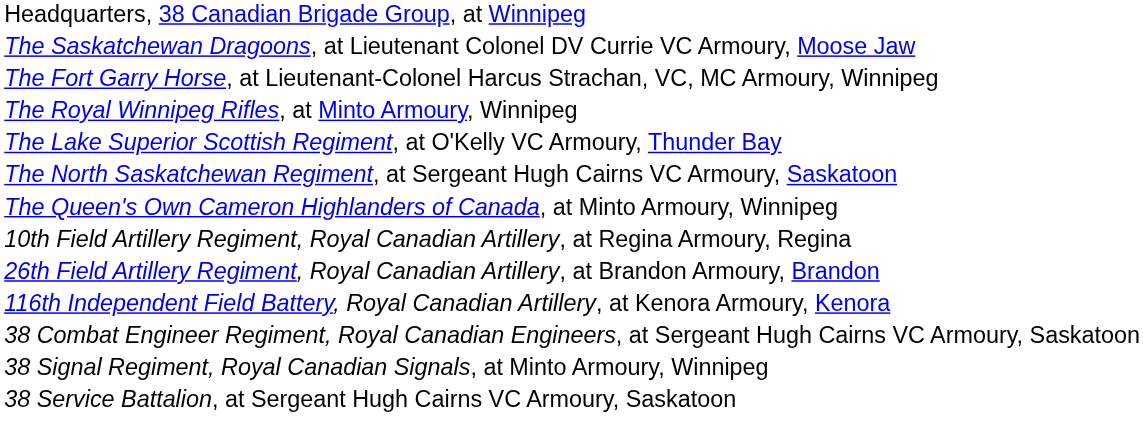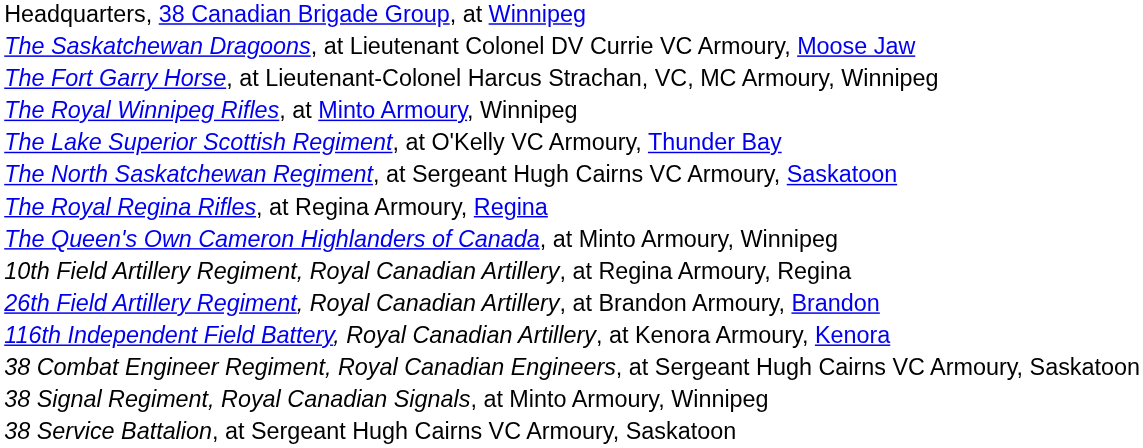+ row: The Royal Regina Rifles, at Regina Armoury, Regina
